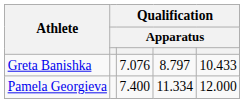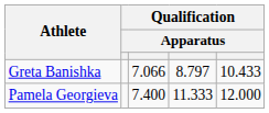Greta Banishka | column 3: 7.076 -> 7.066
Pamela Georgieva | column 4: 11.334 -> 11.333
